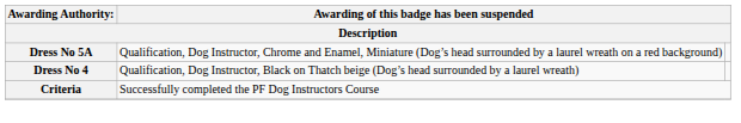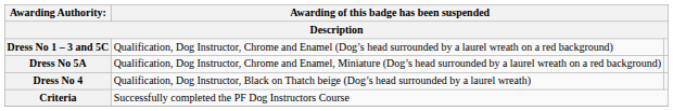+ row: Dress No 1 – 3 and 5C | Qualification, Dog Instructor, Chrome and Enamel (Dog’s head surrounded by a laurel wreath on a red background)
